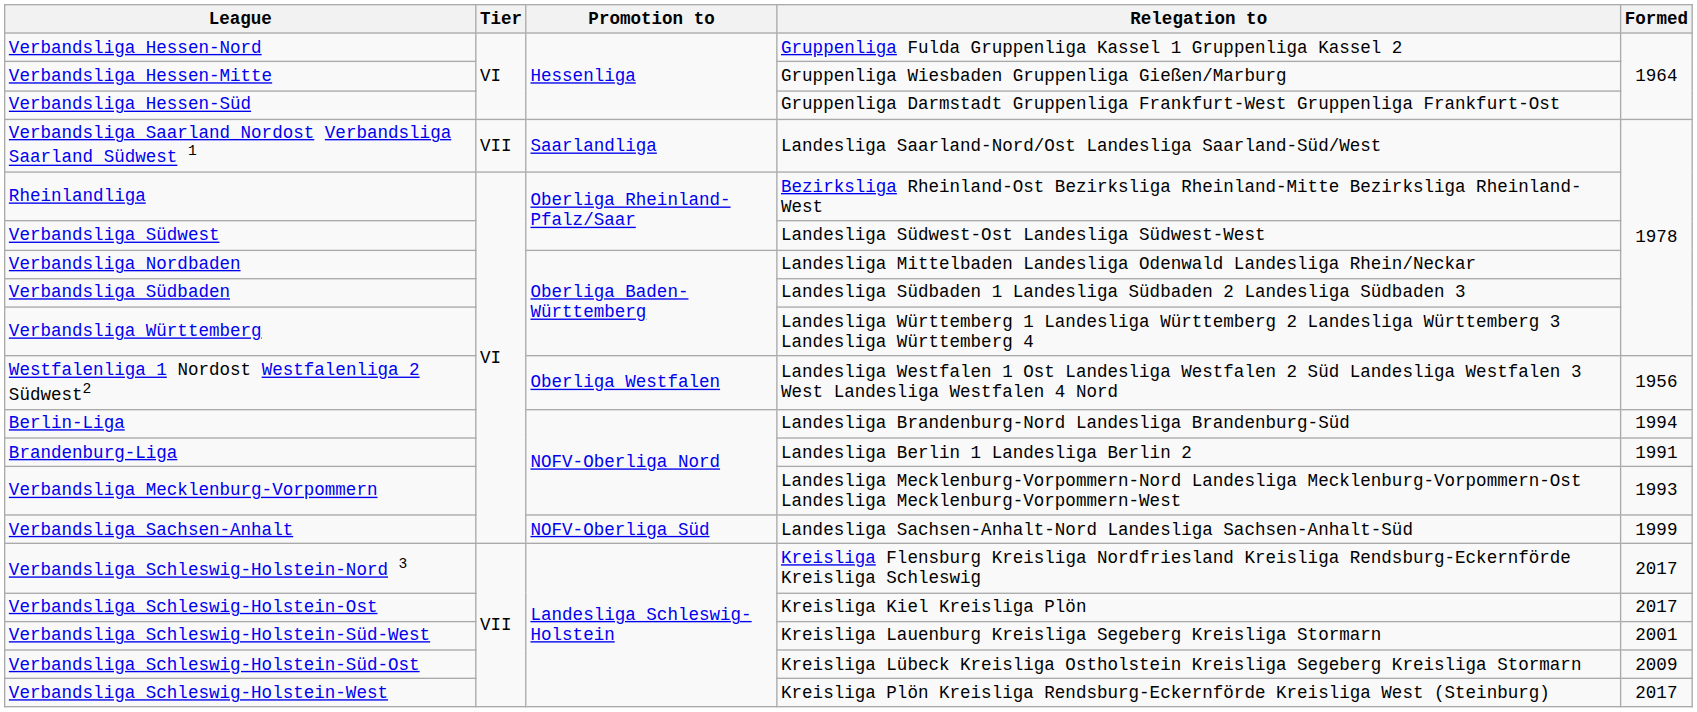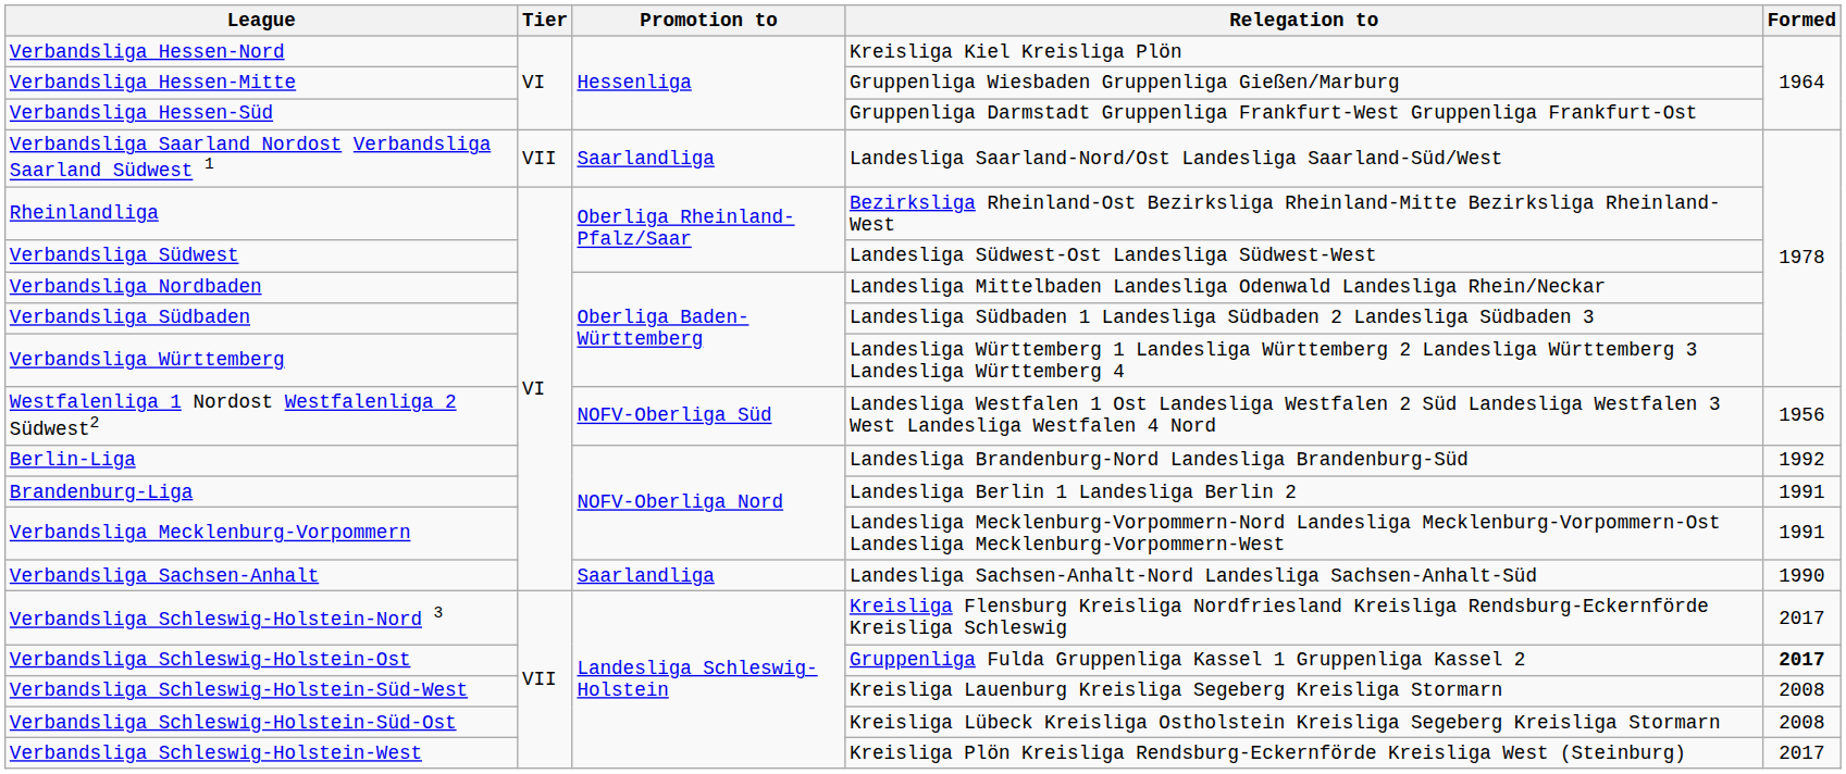Verbandsliga Hessen-Nord | Relegation to: Gruppenliga Fulda Gruppenliga Kassel 1 Gruppenliga Kassel 2 -> Kreisliga Kiel Kreisliga Plön
Westfalenliga 1 Nordost Westfalenliga 2 Südwest2 | Promotion to: Oberliga Westfalen -> NOFV-Oberliga Süd
Berlin-Liga | Formed: 1994 -> 1992
Verbandsliga Mecklenburg-Vorpommern | Formed: 1993 -> 1991
Verbandsliga Sachsen-Anhalt | Promotion to: NOFV-Oberliga Süd -> Saarlandliga
Verbandsliga Sachsen-Anhalt | Formed: 1999 -> 1990
Verbandsliga Schleswig-Holstein-Ost | Relegation to: Kreisliga Kiel Kreisliga Plön -> Gruppenliga Fulda Gruppenliga Kassel 1 Gruppenliga Kassel 2
Verbandsliga Schleswig-Holstein-Ost | Formed: normal -> bold
Verbandsliga Schleswig-Holstein-Süd-West | Formed: 2001 -> 2008
Verbandsliga Schleswig-Holstein-Süd-Ost | Formed: 2009 -> 2008
